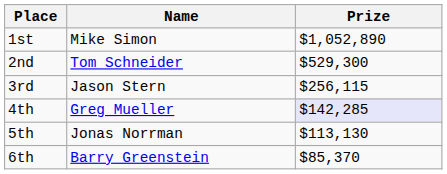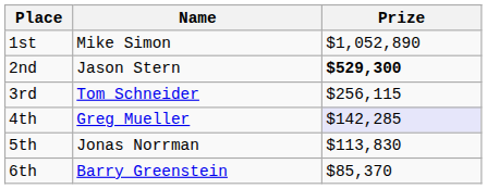2nd | Name: Tom Schneider -> Jason Stern
2nd | Prize: normal -> bold
3rd | Name: Jason Stern -> Tom Schneider
5th | Prize: $113,130 -> $113,830
